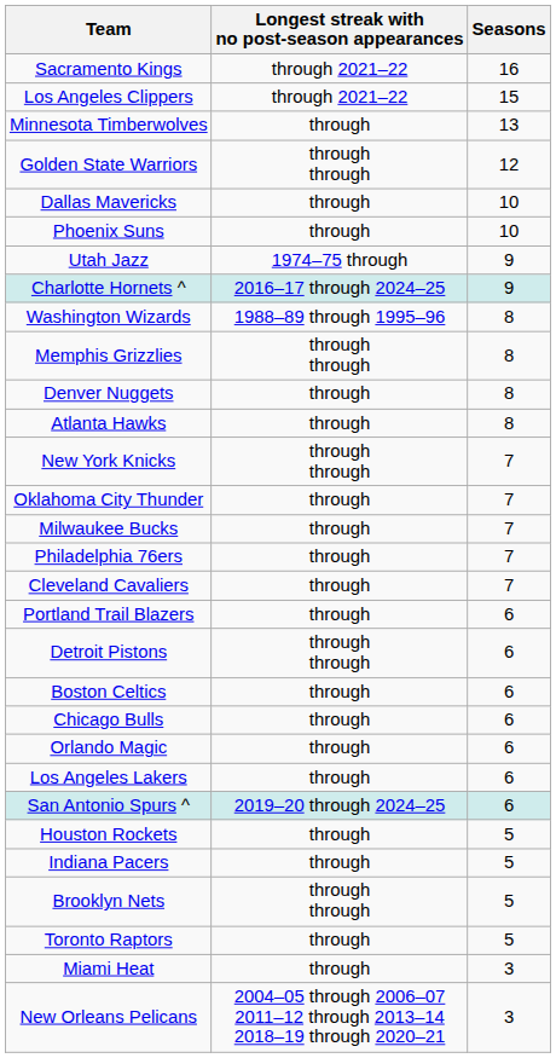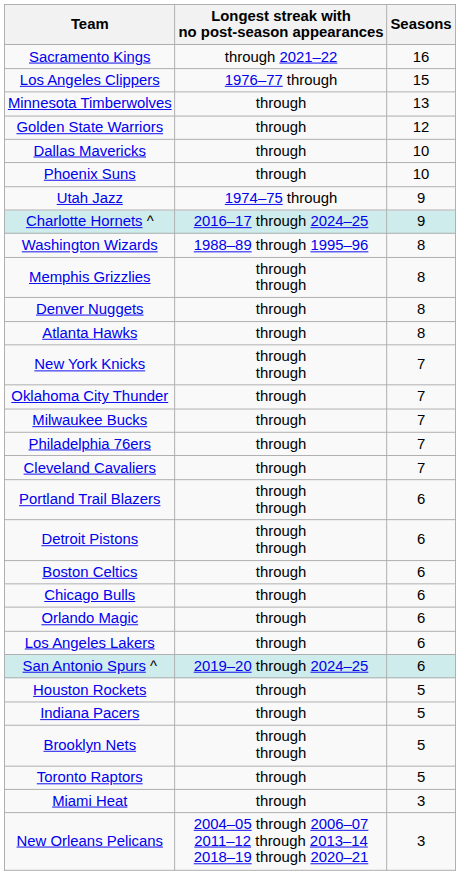Los Angeles Clippers | Longest streak with no post-season appearances: through 2021–22 -> 1976–77 through
Golden State Warriors | Longest streak with no post-season appearances: through through -> through
Portland Trail Blazers | Longest streak with no post-season appearances: through -> through through
